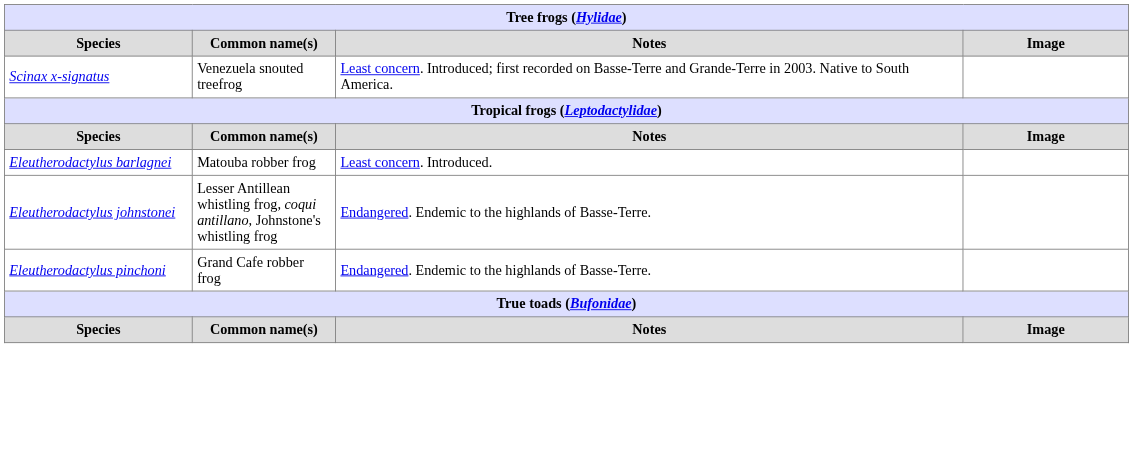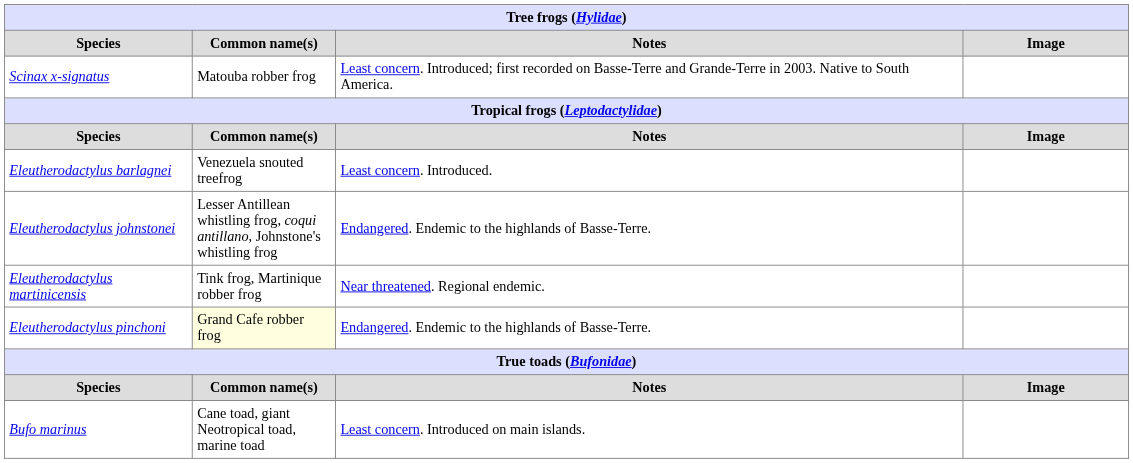Scinax x-signatus | Common name(s): Venezuela snouted treefrog -> Matouba robber frog
Eleutherodactylus barlagnei | Common name(s): Matouba robber frog -> Venezuela snouted treefrog
+ row: Eleutherodactylus martinicensis | Tink frog, Martinique robber frog | Near threatened. Regional endemic.
Eleutherodactylus pinchoni | Common name(s): no background -> lightyellow background
+ row: Bufo marinus | Cane toad, giant Neotropical toad, marine toad | Least concern. Introduced on main islands.
